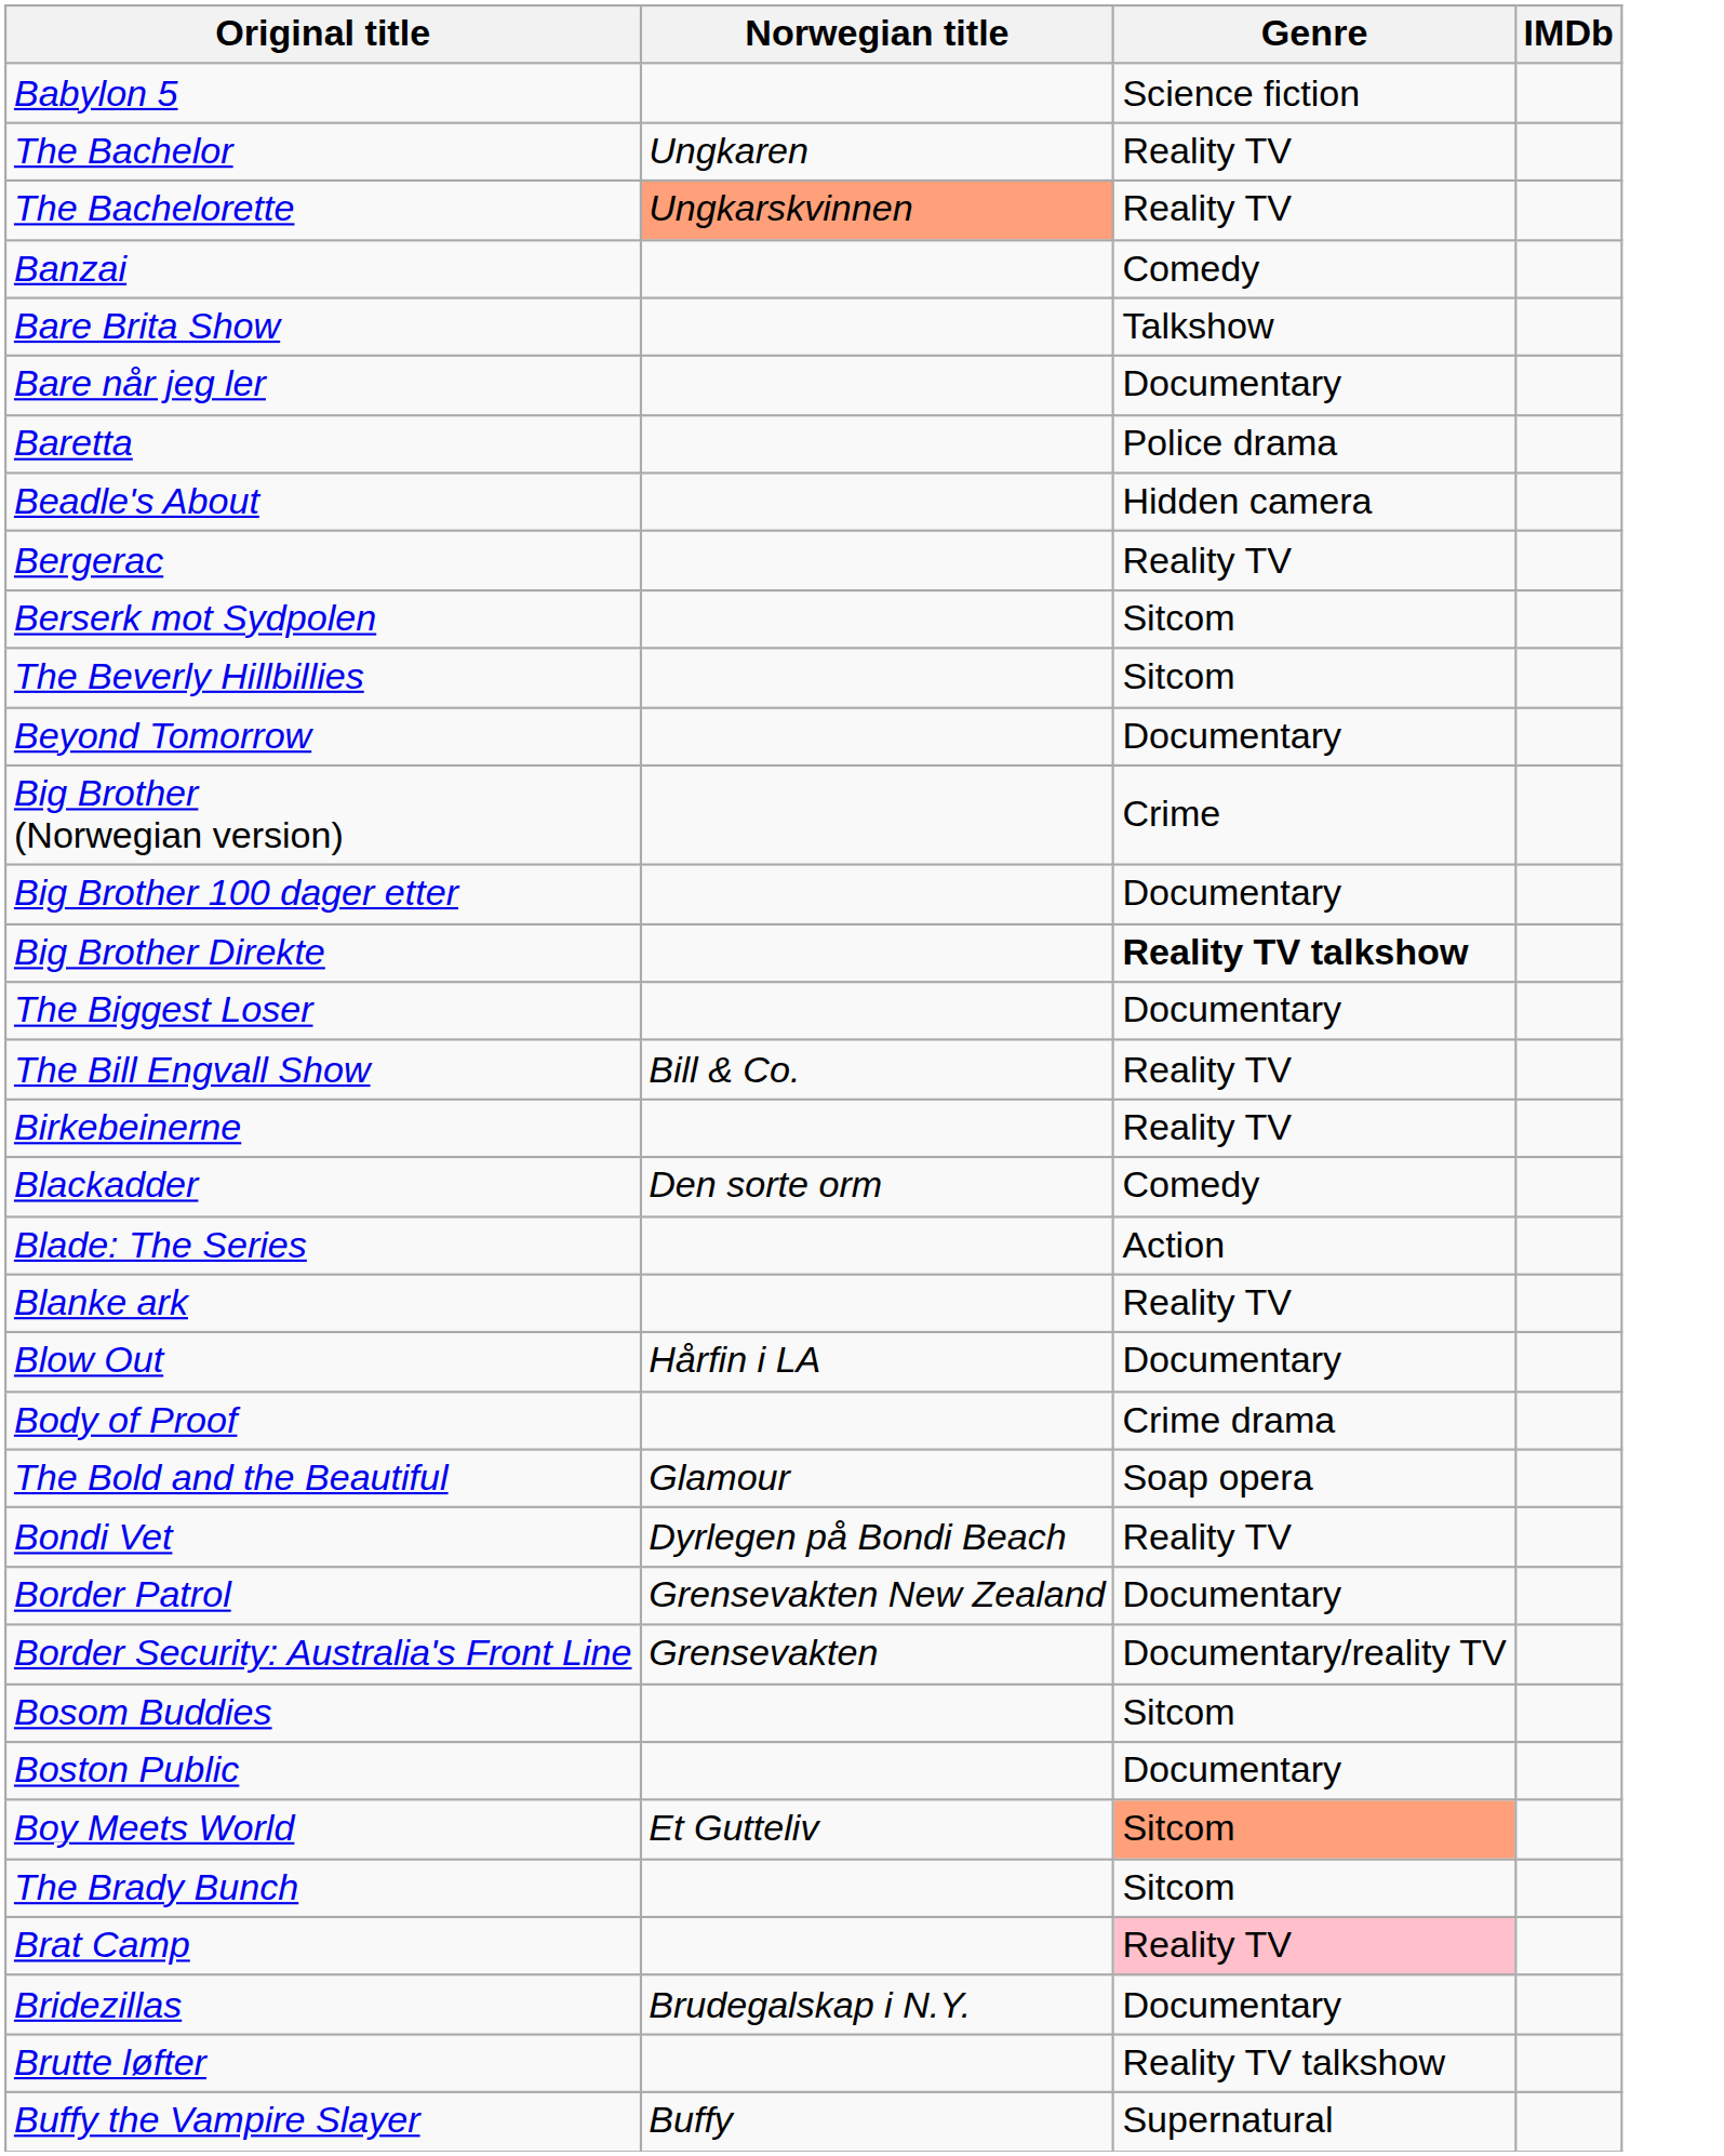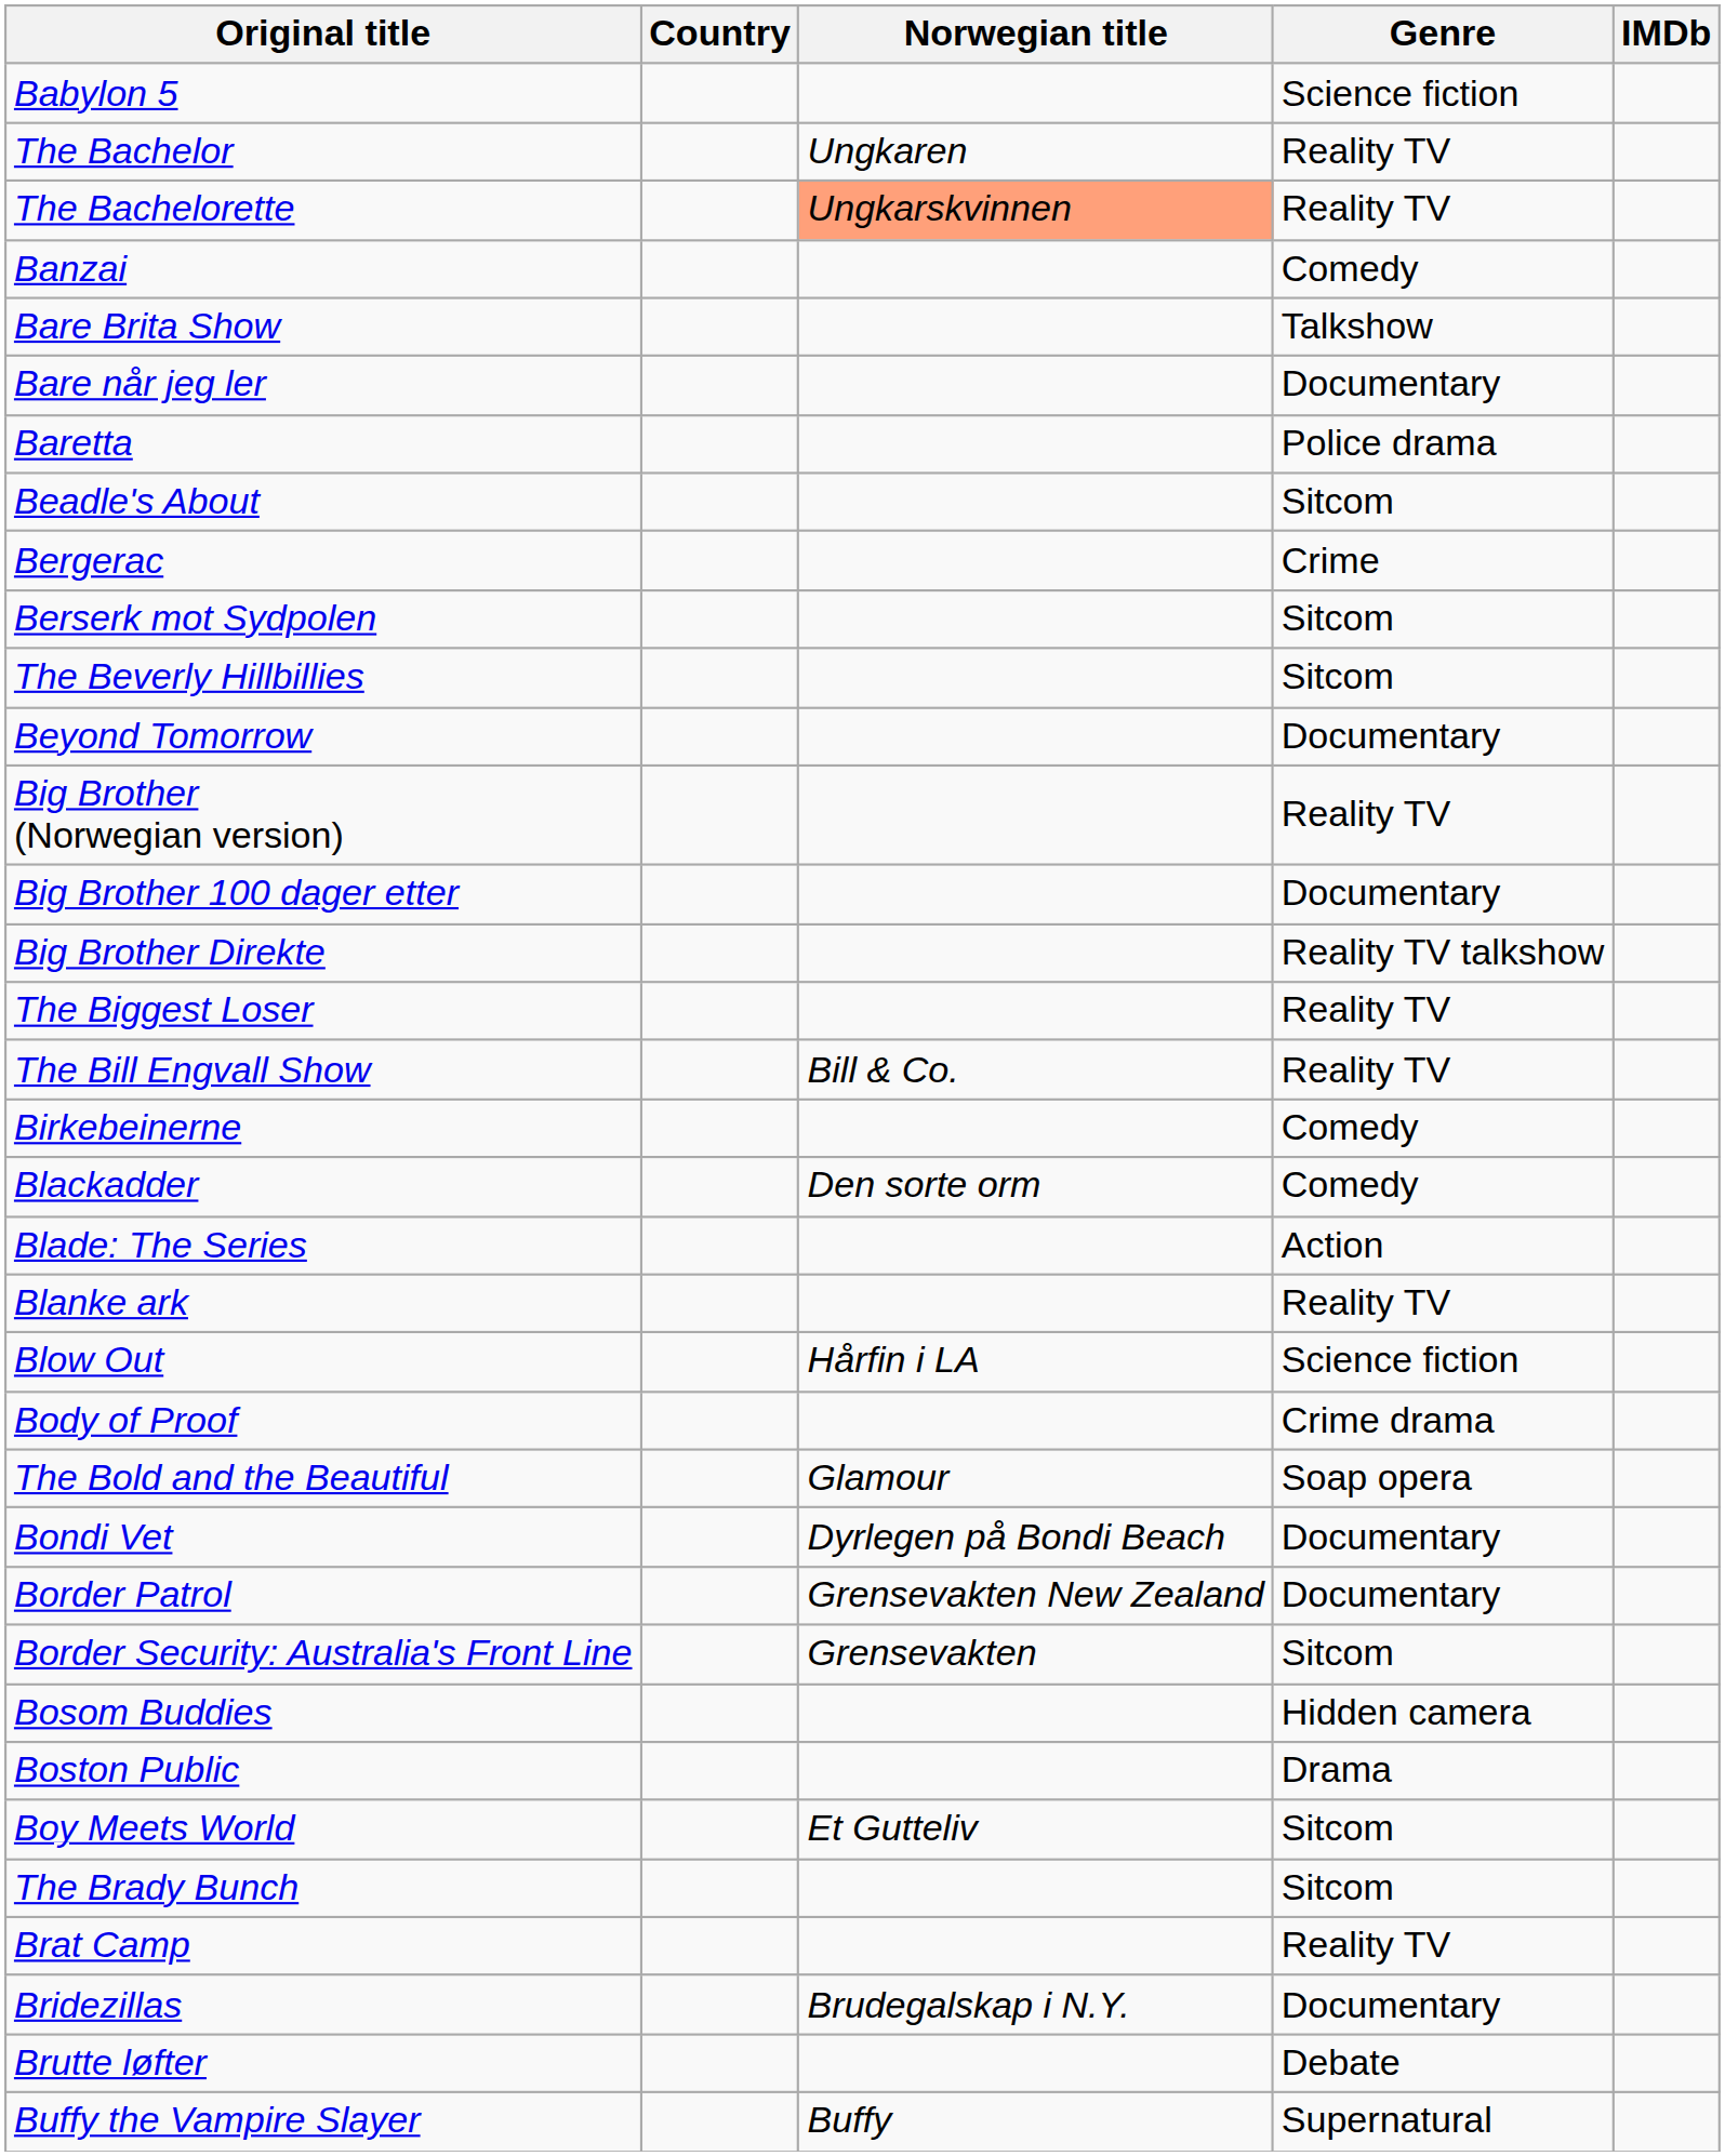+ column: Country
Beadle's About | Genre: Hidden camera -> Sitcom
Bergerac | Genre: Reality TV -> Crime
Big Brother (Norwegian version) | Genre: Crime -> Reality TV
Big Brother Direkte | Genre: bold -> normal
The Biggest Loser | Genre: Documentary -> Reality TV
Birkebeinerne | Genre: Reality TV -> Comedy
Blow Out | Genre: Documentary -> Science fiction
Bondi Vet | Genre: Reality TV -> Documentary
Border Security: Australia's Front Line | Genre: Documentary/reality TV -> Sitcom
Bosom Buddies | Genre: Sitcom -> Hidden camera
Boston Public | Genre: Documentary -> Drama
Boy Meets World | Genre: lightsalmon background -> no background
Brat Camp | Genre: pink background -> no background
Brutte løfter | Genre: Reality TV talkshow -> Debate
